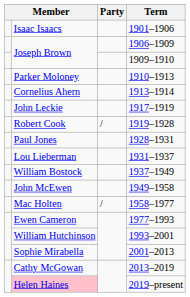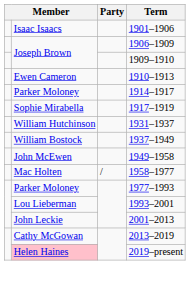1910–1913 | column 2: Parker Moloney -> Ewen Cameron
- row: Cornelius Ahern | 1913–1914
+ row: Parker Moloney | 1914–1917
1917–1919 | column 2: John Leckie -> Sophie Mirabella
- row: Robert Cook | / | 1919–1928
- row: Paul Jones | 1928–1931
1931–1937 | column 2: Lou Lieberman -> William Hutchinson
1977–1993 | column 2: Ewen Cameron -> Parker Moloney
1993–2001 | column 2: William Hutchinson -> Lou Lieberman
2001–2013 | column 2: Sophie Mirabella -> John Leckie
